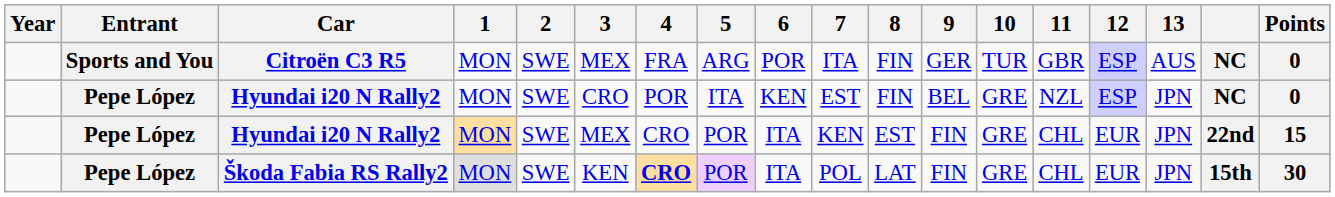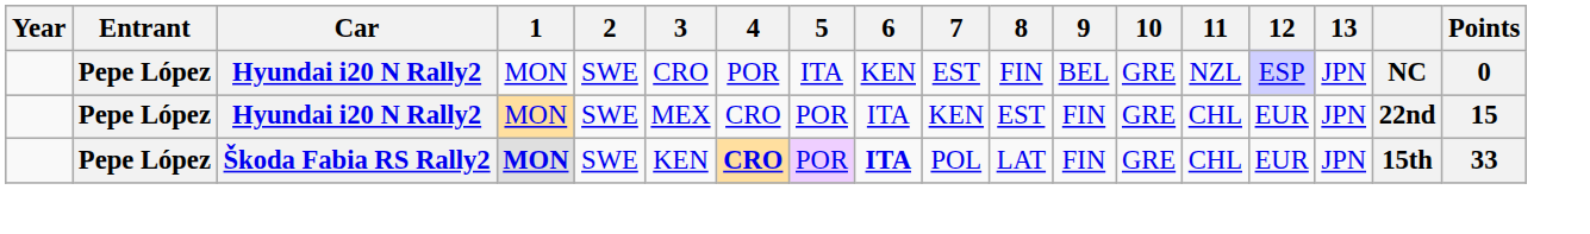- row: Sports and You | Citroën C3 R5 | MON | SWE | MEX | FRA | ARG | POR | ITA | FIN | GER | TUR | GBR | ESP | AUS | NC | 0
Škoda Fabia RS Rally2 | 1: normal -> bold
Škoda Fabia RS Rally2 | 6: normal -> bold
Škoda Fabia RS Rally2 | Points: 30 -> 33
